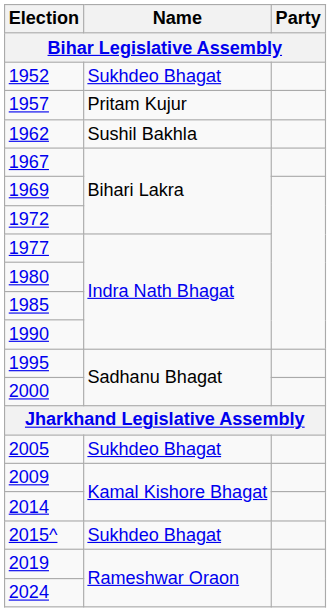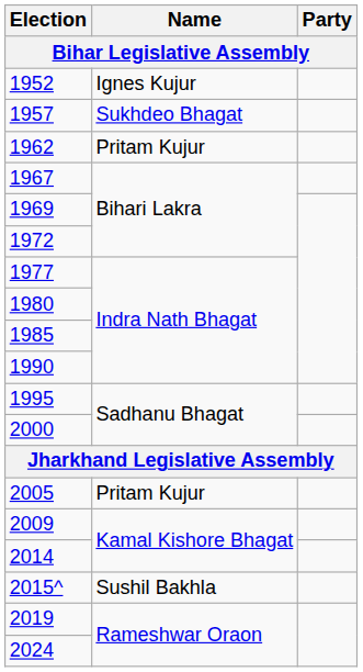1952 | Name: Sukhdeo Bhagat -> Ignes Kujur
1957 | Name: Pritam Kujur -> Sukhdeo Bhagat
1962 | Name: Sushil Bakhla -> Pritam Kujur
2005 | Name: Sukhdeo Bhagat -> Pritam Kujur
2015^ | Name: Sukhdeo Bhagat -> Sushil Bakhla
